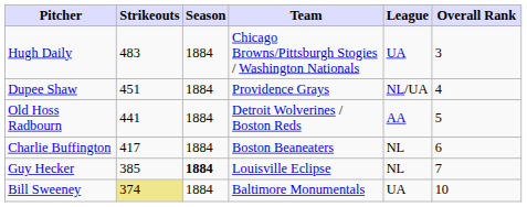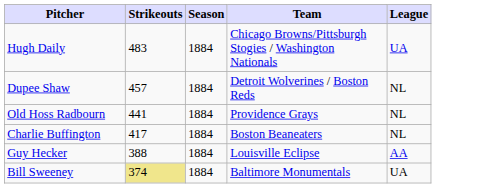- column: Overall Rank | 3 | 4 | 5 | 6 | 7 | 10
Dupee Shaw | Strikeouts: 451 -> 457
Dupee Shaw | Team: Providence Grays -> Detroit Wolverines / Boston Reds
Dupee Shaw | League: NL/UA -> NL
Old Hoss Radbourn | Team: Detroit Wolverines / Boston Reds -> Providence Grays
Old Hoss Radbourn | League: AA -> NL
Guy Hecker | Strikeouts: 385 -> 388
Guy Hecker | Season: bold -> normal
Guy Hecker | League: NL -> AA
